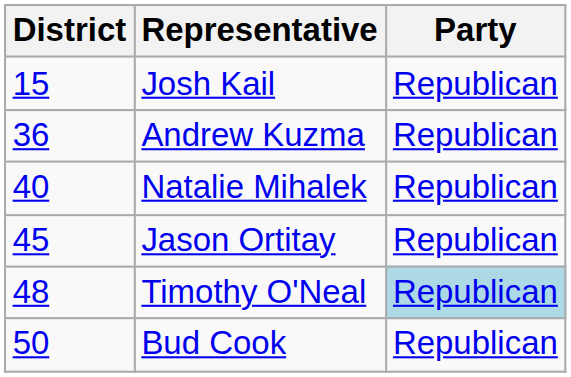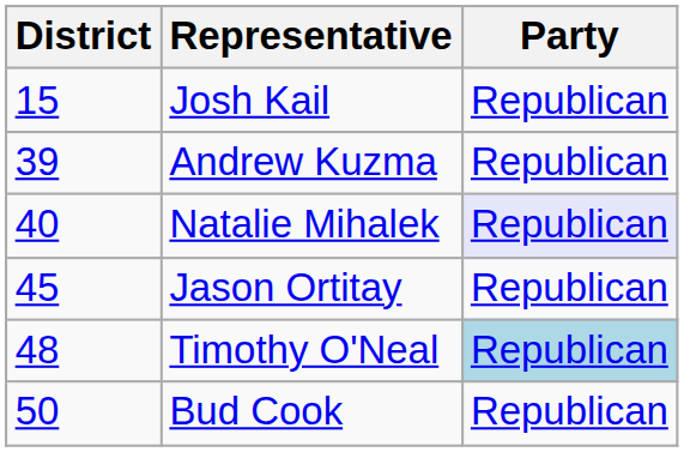Andrew Kuzma | District: 36 -> 39
Natalie Mihalek | Party: no background -> lavender background
